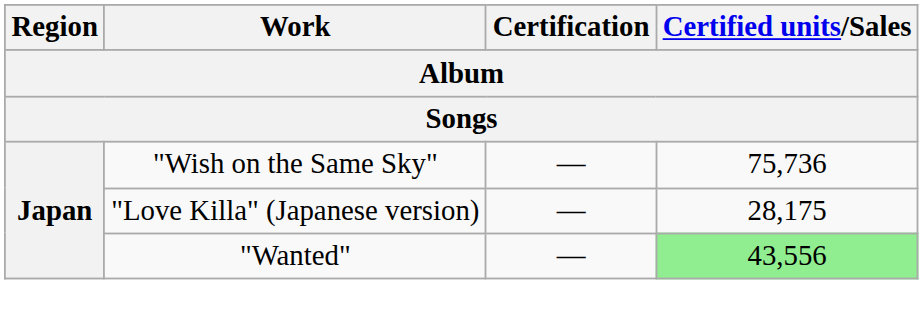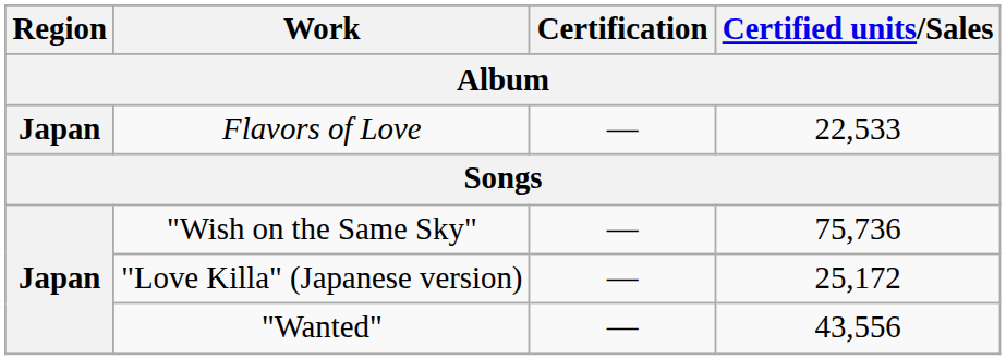+ row: Japan | Flavors of Love | — | 22,533
"Love Killa" (Japanese version) | Certified units/Sales: 28,175 -> 25,172
"Wanted" | Certified units/Sales: lightgreen background -> no background
